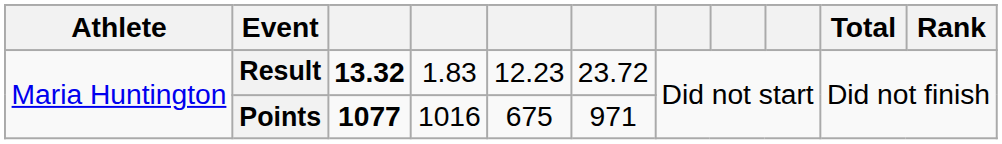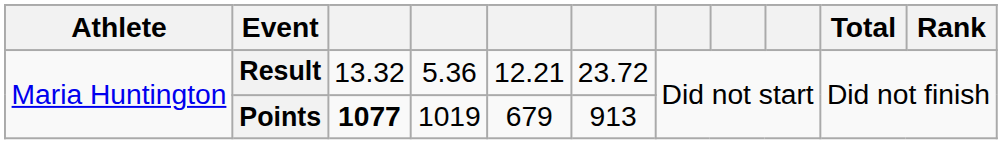Result | column 3: bold -> normal
Result | column 4: 1.83 -> 5.36
Result | column 5: 12.23 -> 12.21
Points | column 4: 1016 -> 1019
Points | column 5: 675 -> 679
Points | column 6: 971 -> 913
